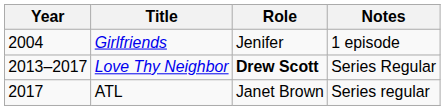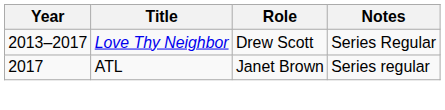- row: 2004 | Girlfriends | Jenifer | 1 episode
Love Thy Neighbor | Role: bold -> normal
